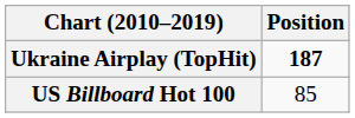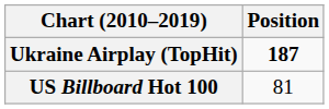US Billboard Hot 100 | Position: 85 -> 81
